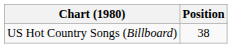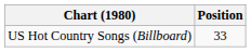US Hot Country Songs (Billboard) | Position: 38 -> 33
